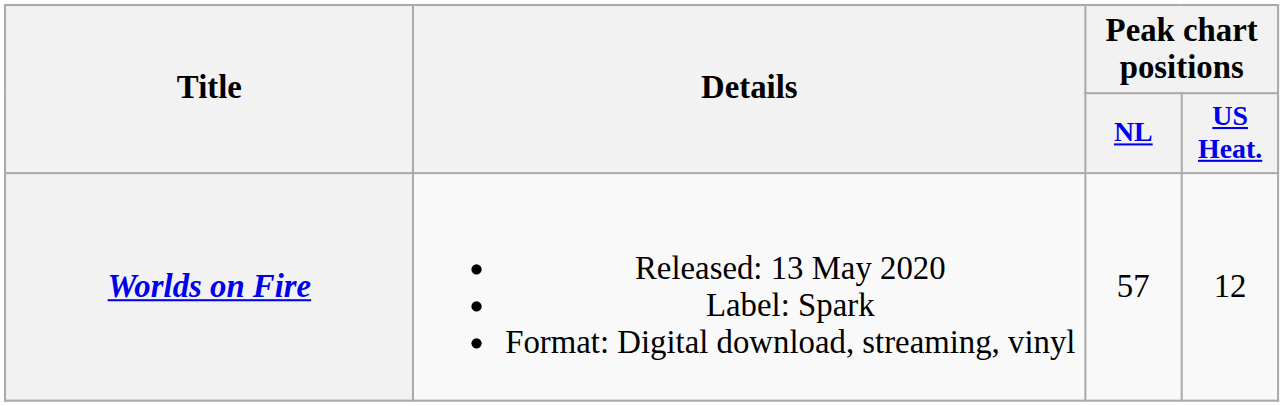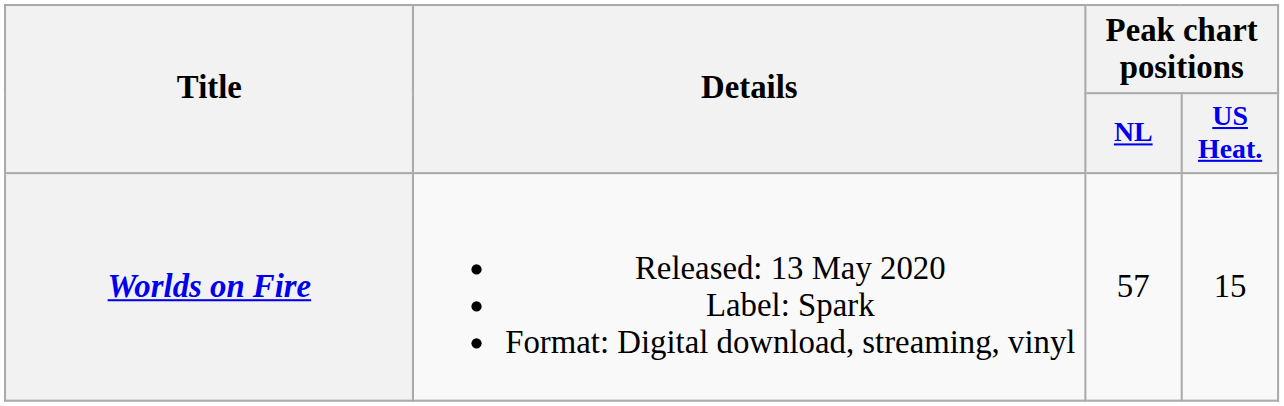Worlds on Fire | Peak chart positions / US Heat.: 12 -> 15
